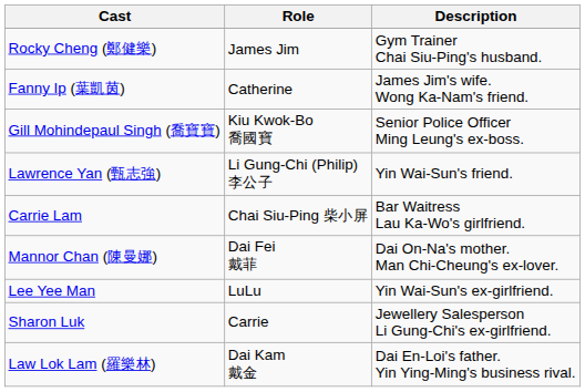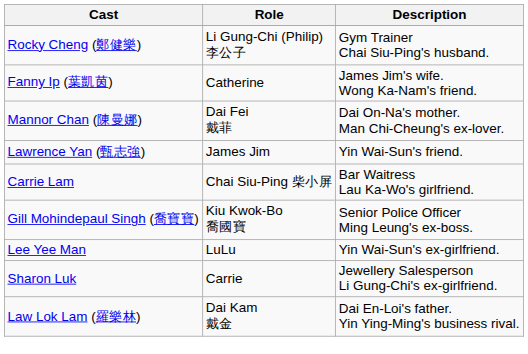Rocky Cheng (鄭健樂) | Role: James Jim -> Li Gung-Chi (Philip) 李公子
rows swapped: Gill Mohindepaul Singh (喬寶寶) <-> Mannor Chan (陳曼娜)
Lawrence Yan (甄志強) | Role: Li Gung-Chi (Philip) 李公子 -> James Jim
